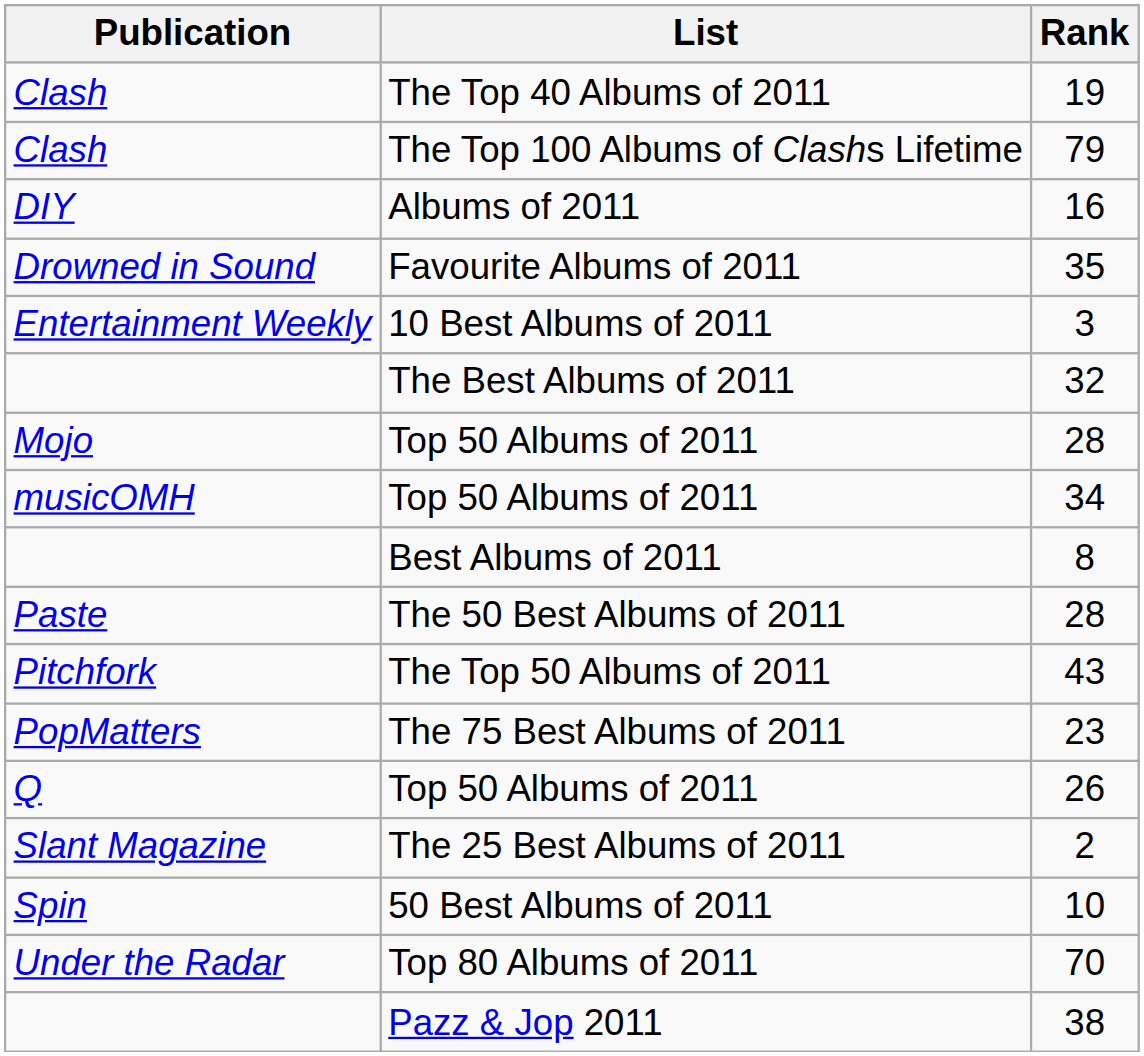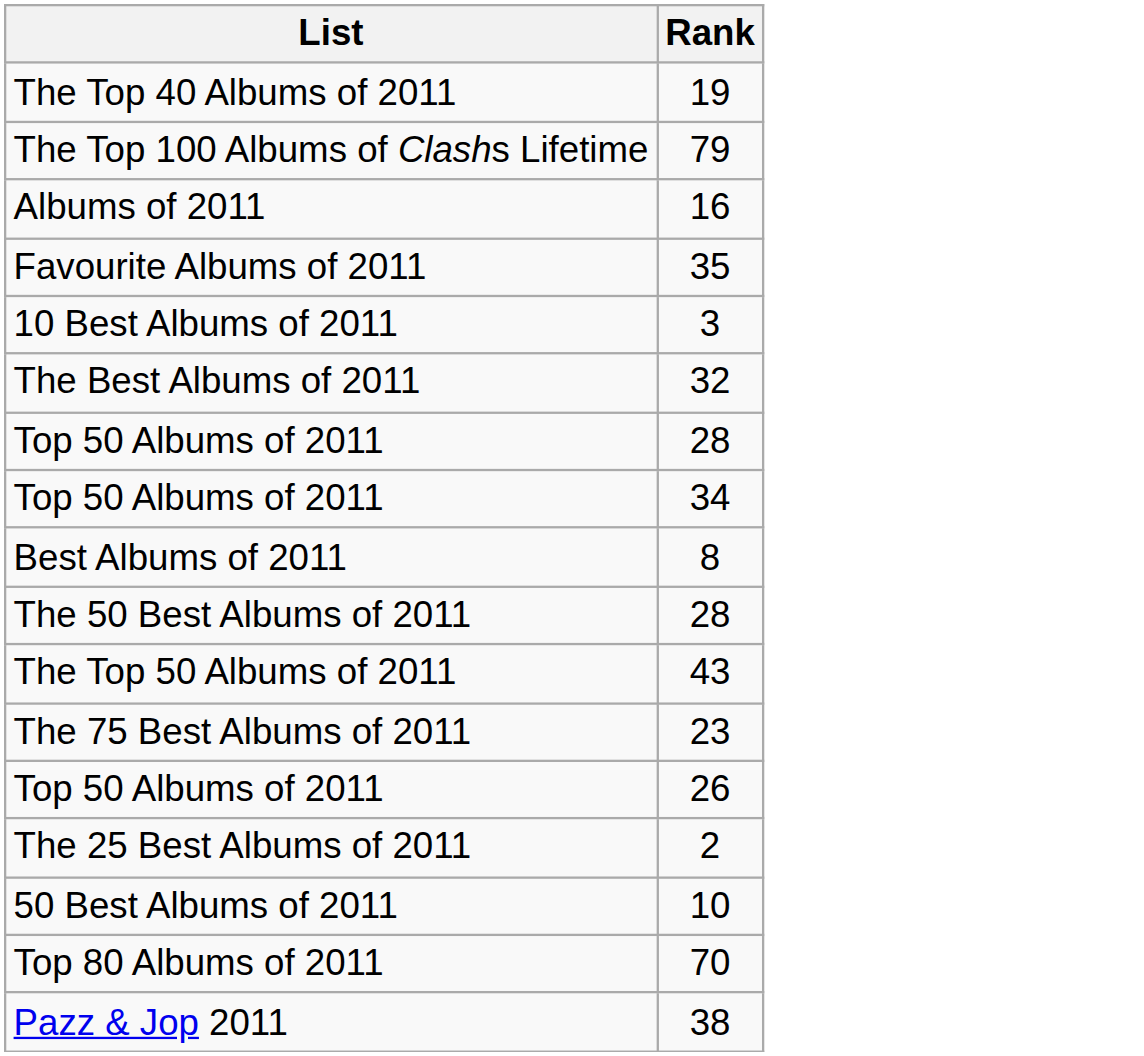- column: Publication | Clash | Clash | DIY | Drowned in Sound | Entertainment Weekly | Mojo | musicOMH | Paste | Pitchfork | PopMatters | Q | Slant Magazine | Spin | Under the Radar
